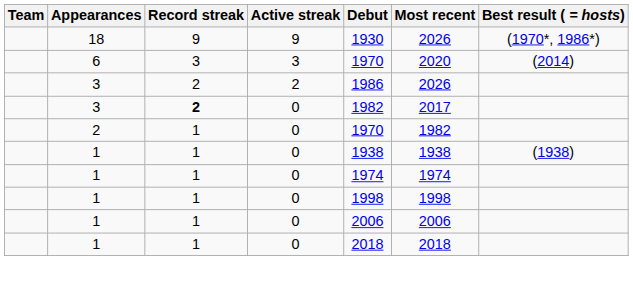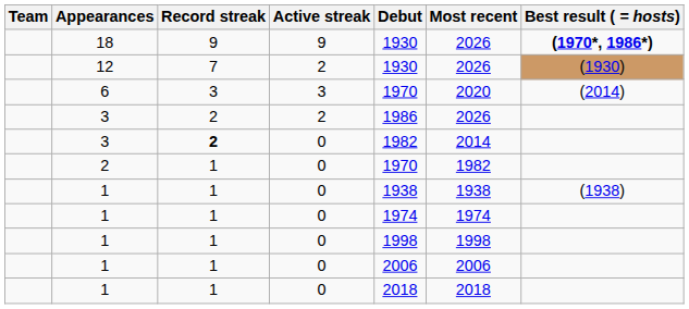18 | Best result ( = hosts): normal -> bold
+ row: 12 | 7 | 2 | 1930 | 2026 | (1930)
3 / 0 | Most recent: 2017 -> 2014
